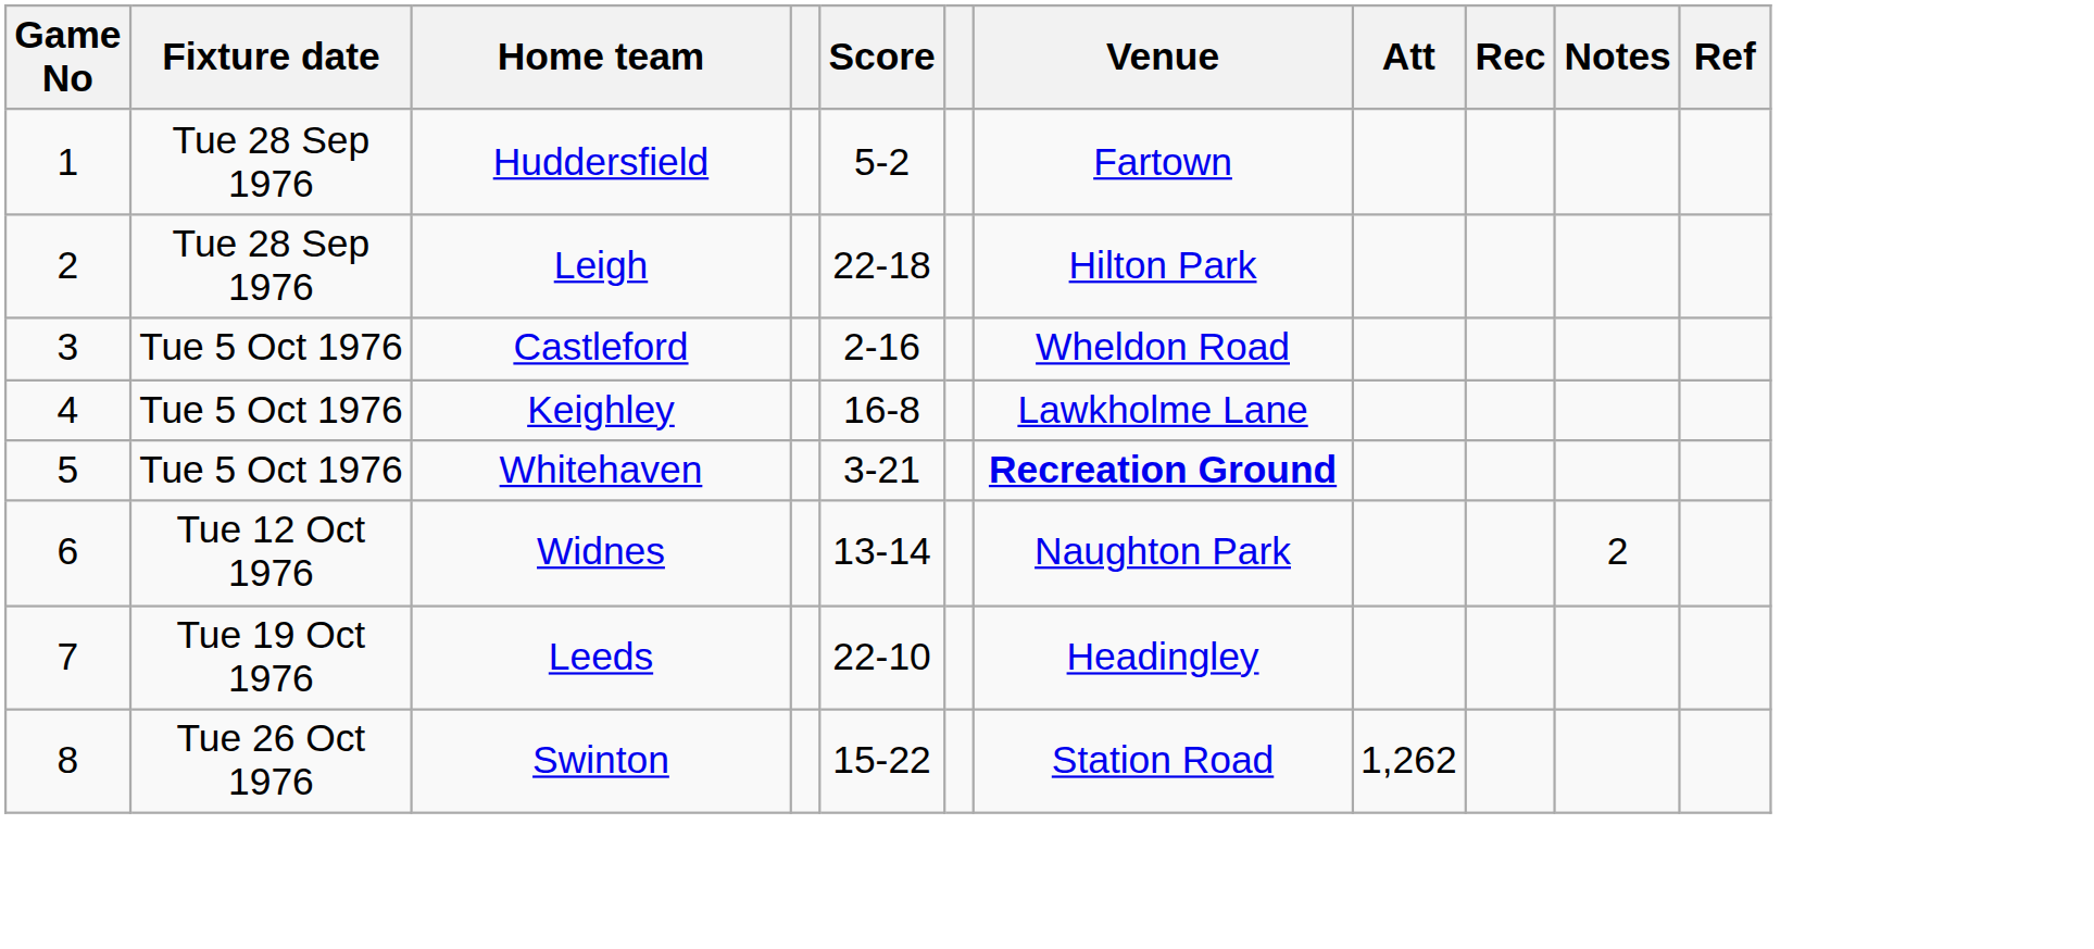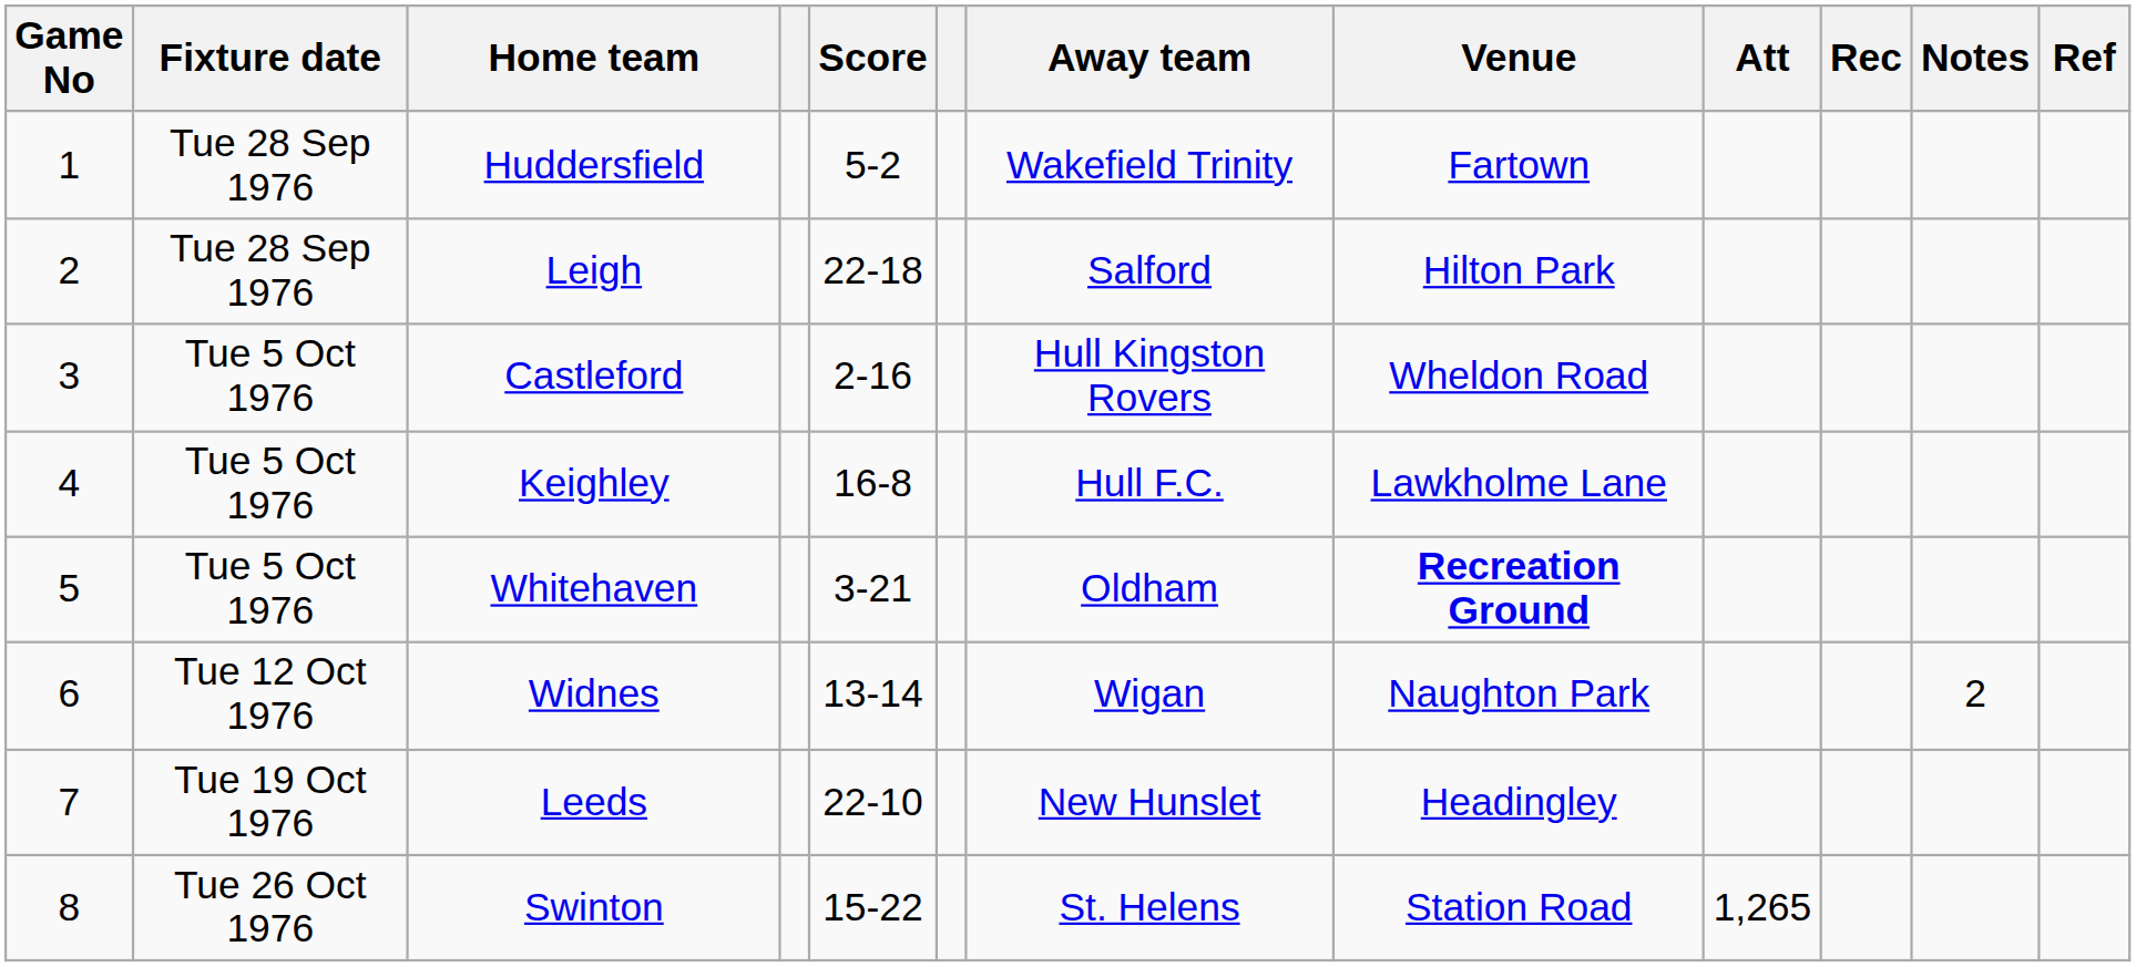+ column: Away team | Wakefield Trinity | Salford | Hull Kingston Rovers | Hull F.C. | Oldham | Wigan | New Hunslet | St. Helens
Swinton | Att: 1,262 -> 1,265
